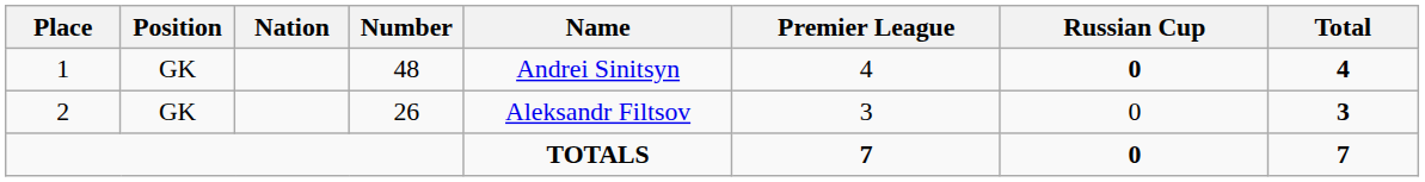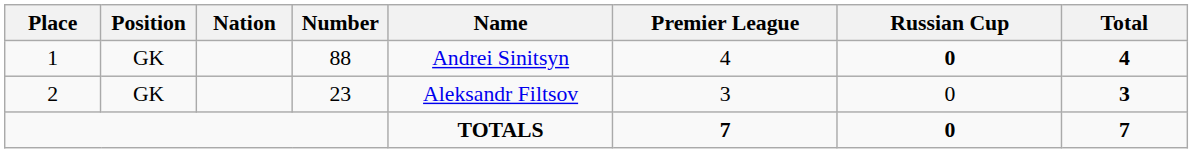1 | Number: 48 -> 88
2 | Number: 26 -> 23
